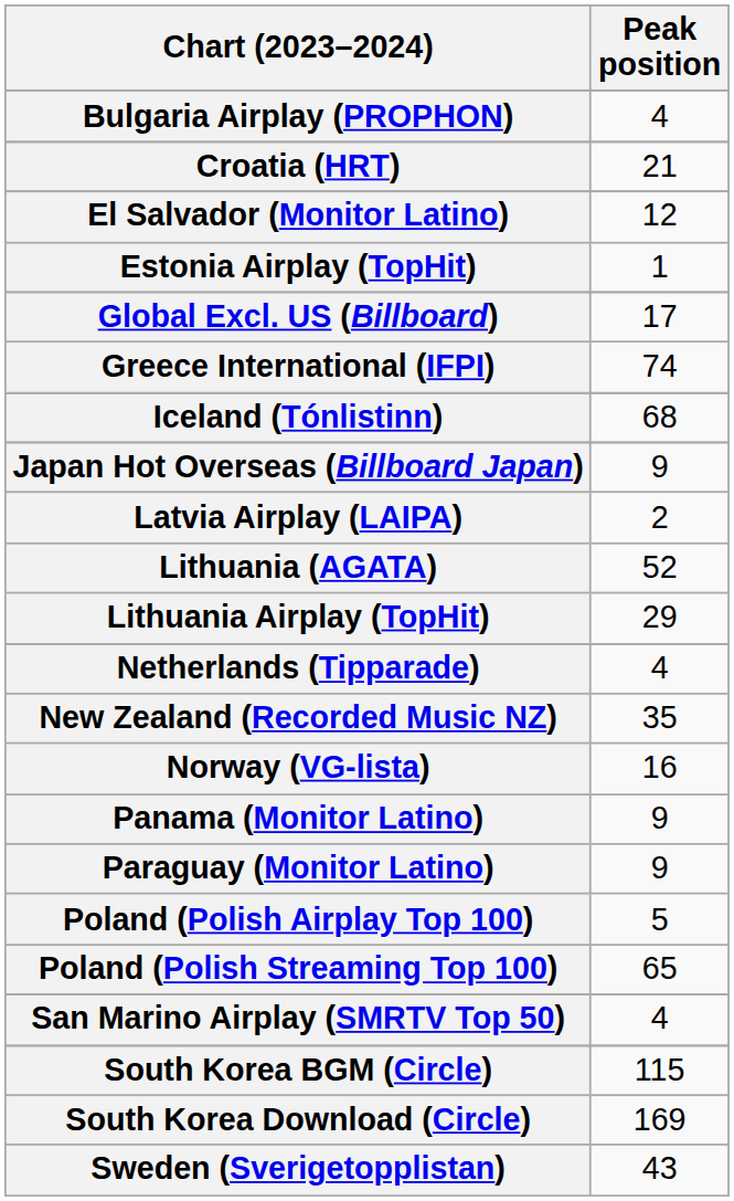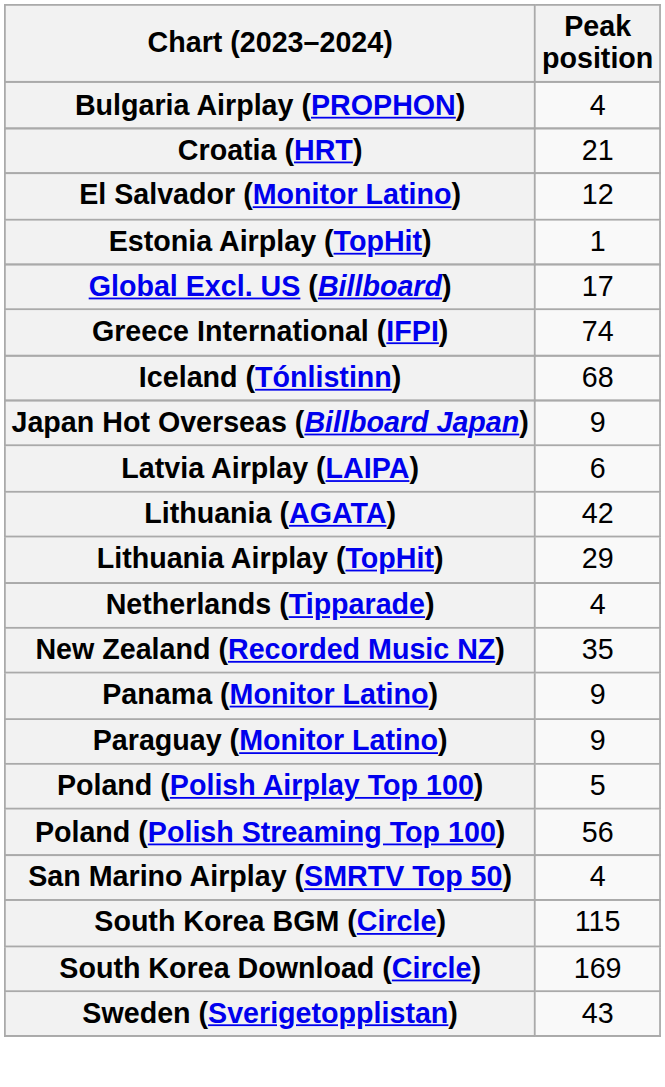Latvia Airplay (LAIPA) | Peak position: 2 -> 6
Lithuania (AGATA) | Peak position: 52 -> 42
- row: Norway (VG-lista) | 16
Poland (Polish Streaming Top 100) | Peak position: 65 -> 56
